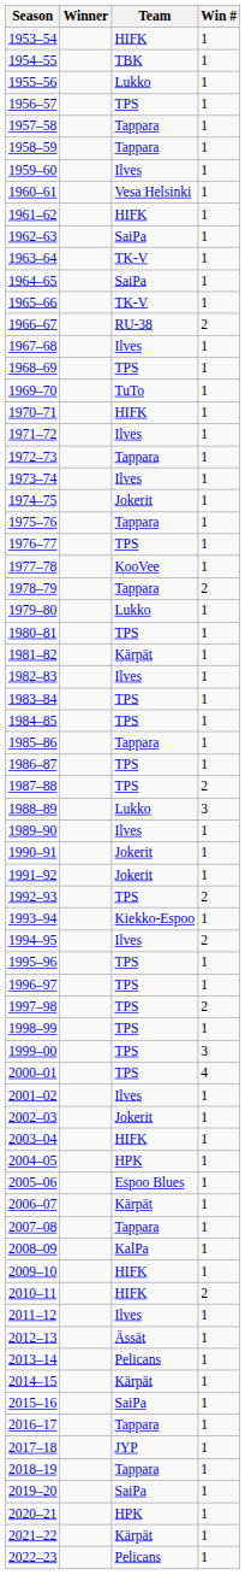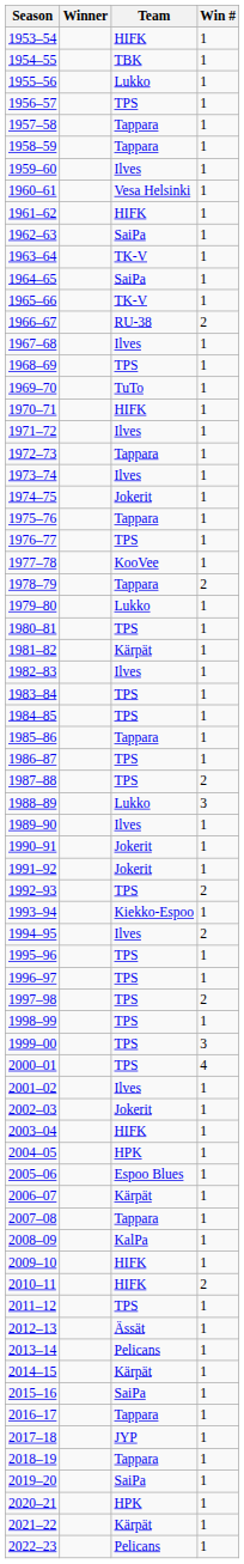2011–12 | Team: Ilves -> TPS
